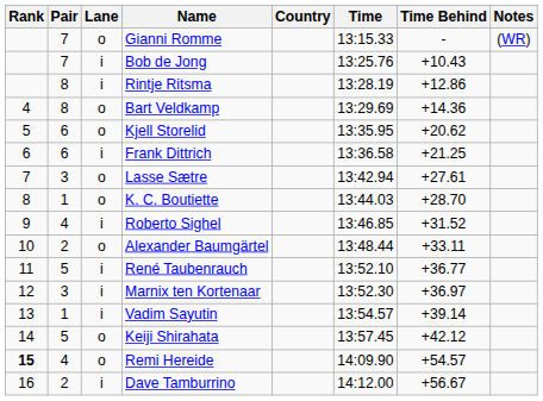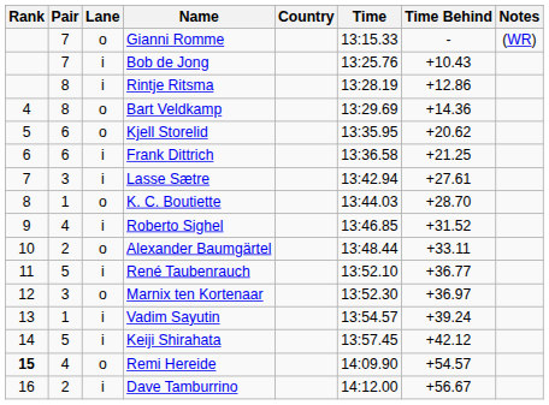Lasse Sætre | Lane: o -> i
Marnix ten Kortenaar | Lane: i -> o
Vadim Sayutin | Time Behind: +39.14 -> +39.24
Keiji Shirahata | Lane: o -> i
